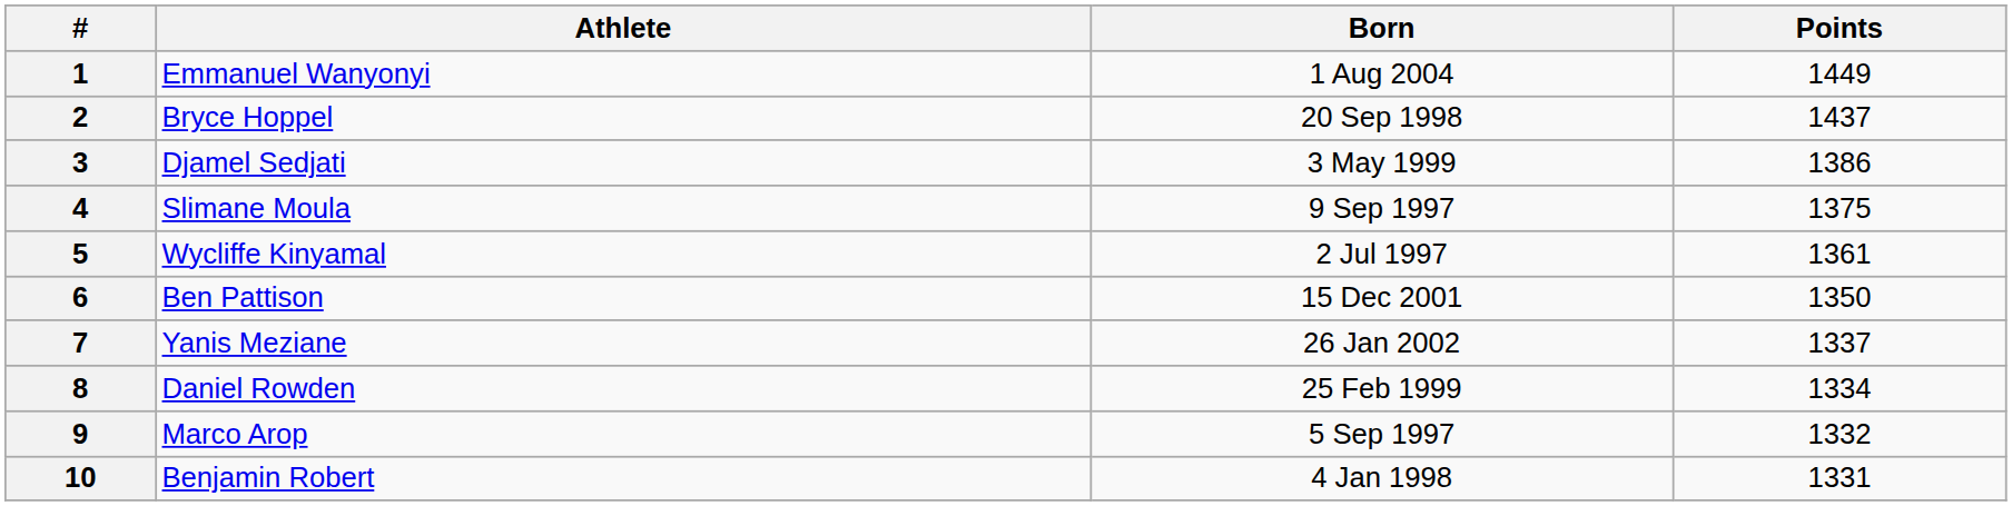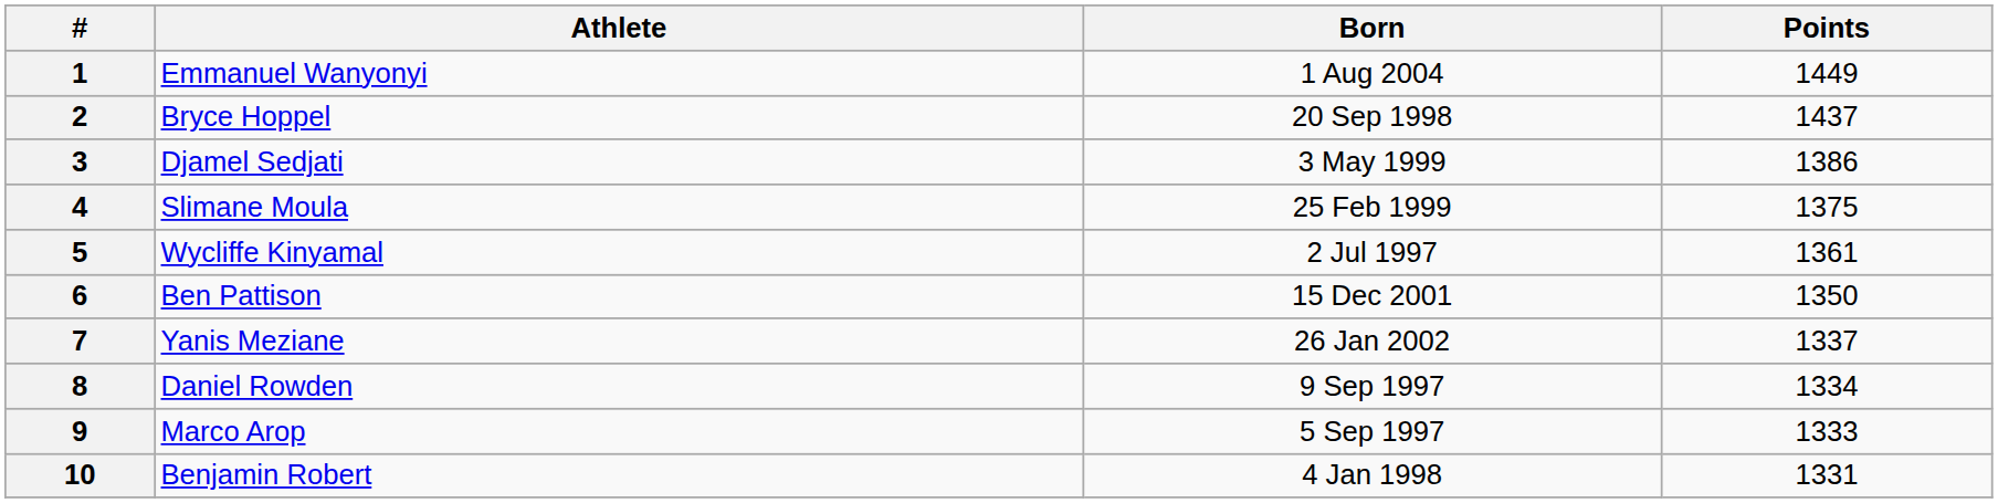4 | Born: 9 Sep 1997 -> 25 Feb 1999
8 | Born: 25 Feb 1999 -> 9 Sep 1997
9 | Points: 1332 -> 1333
